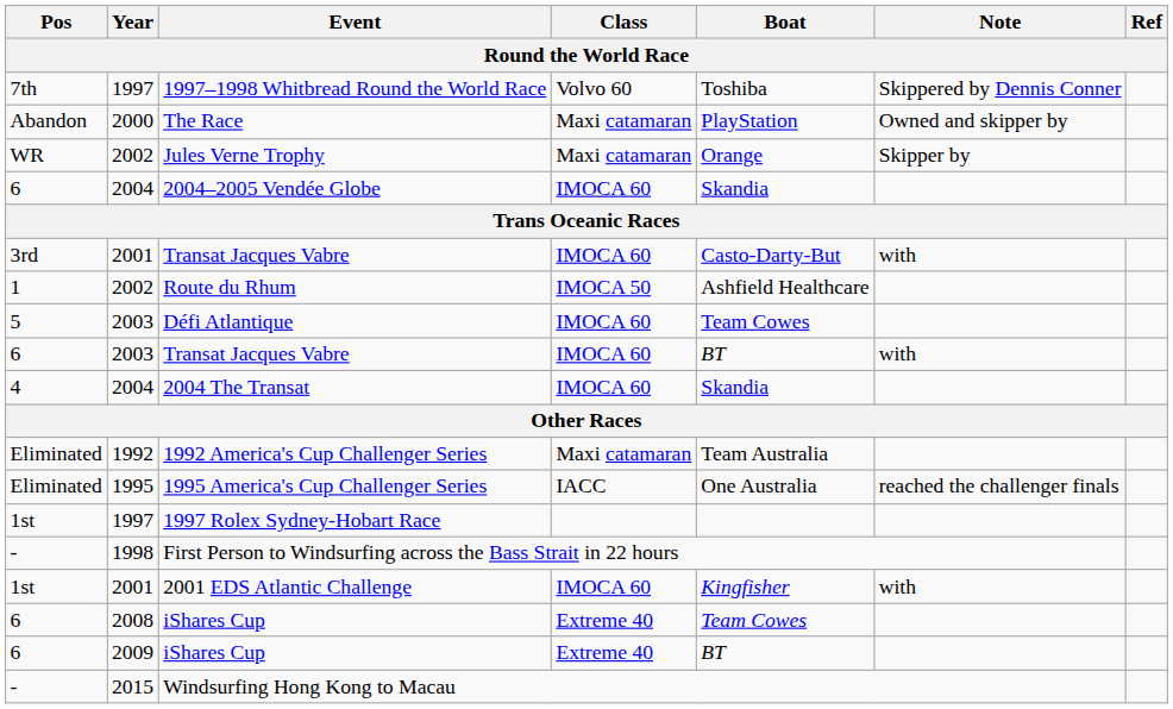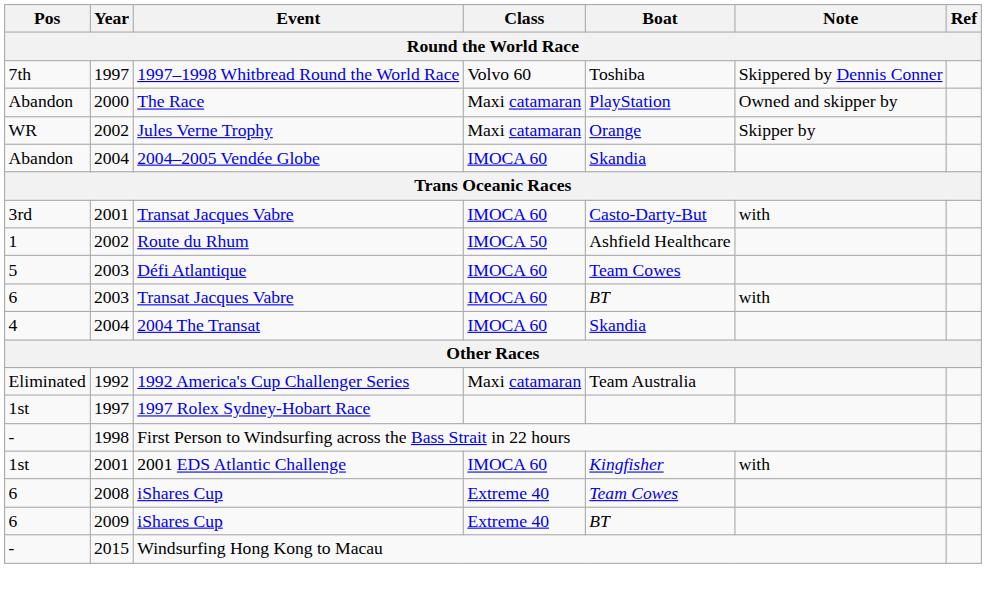2004–2005 Vendée Globe | Pos: 6 -> Abandon
- row: Eliminated | 1995 | 1995 America's Cup Challenger Series | IACC | One Australia | reached the challenger finals
